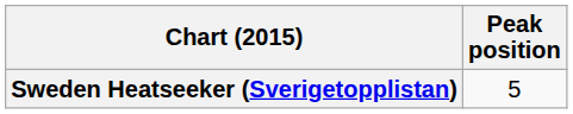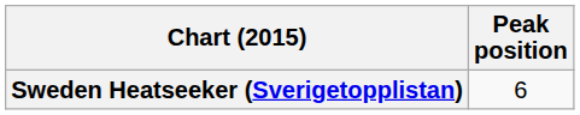Sweden Heatseeker (Sverigetopplistan) | Peak position: 5 -> 6
